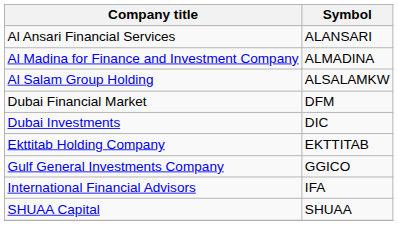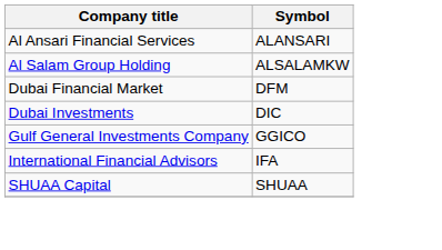- row: Al Madina for Finance and Investment Company | ALMADINA
- row: Ekttitab Holding Company | EKTTITAB
